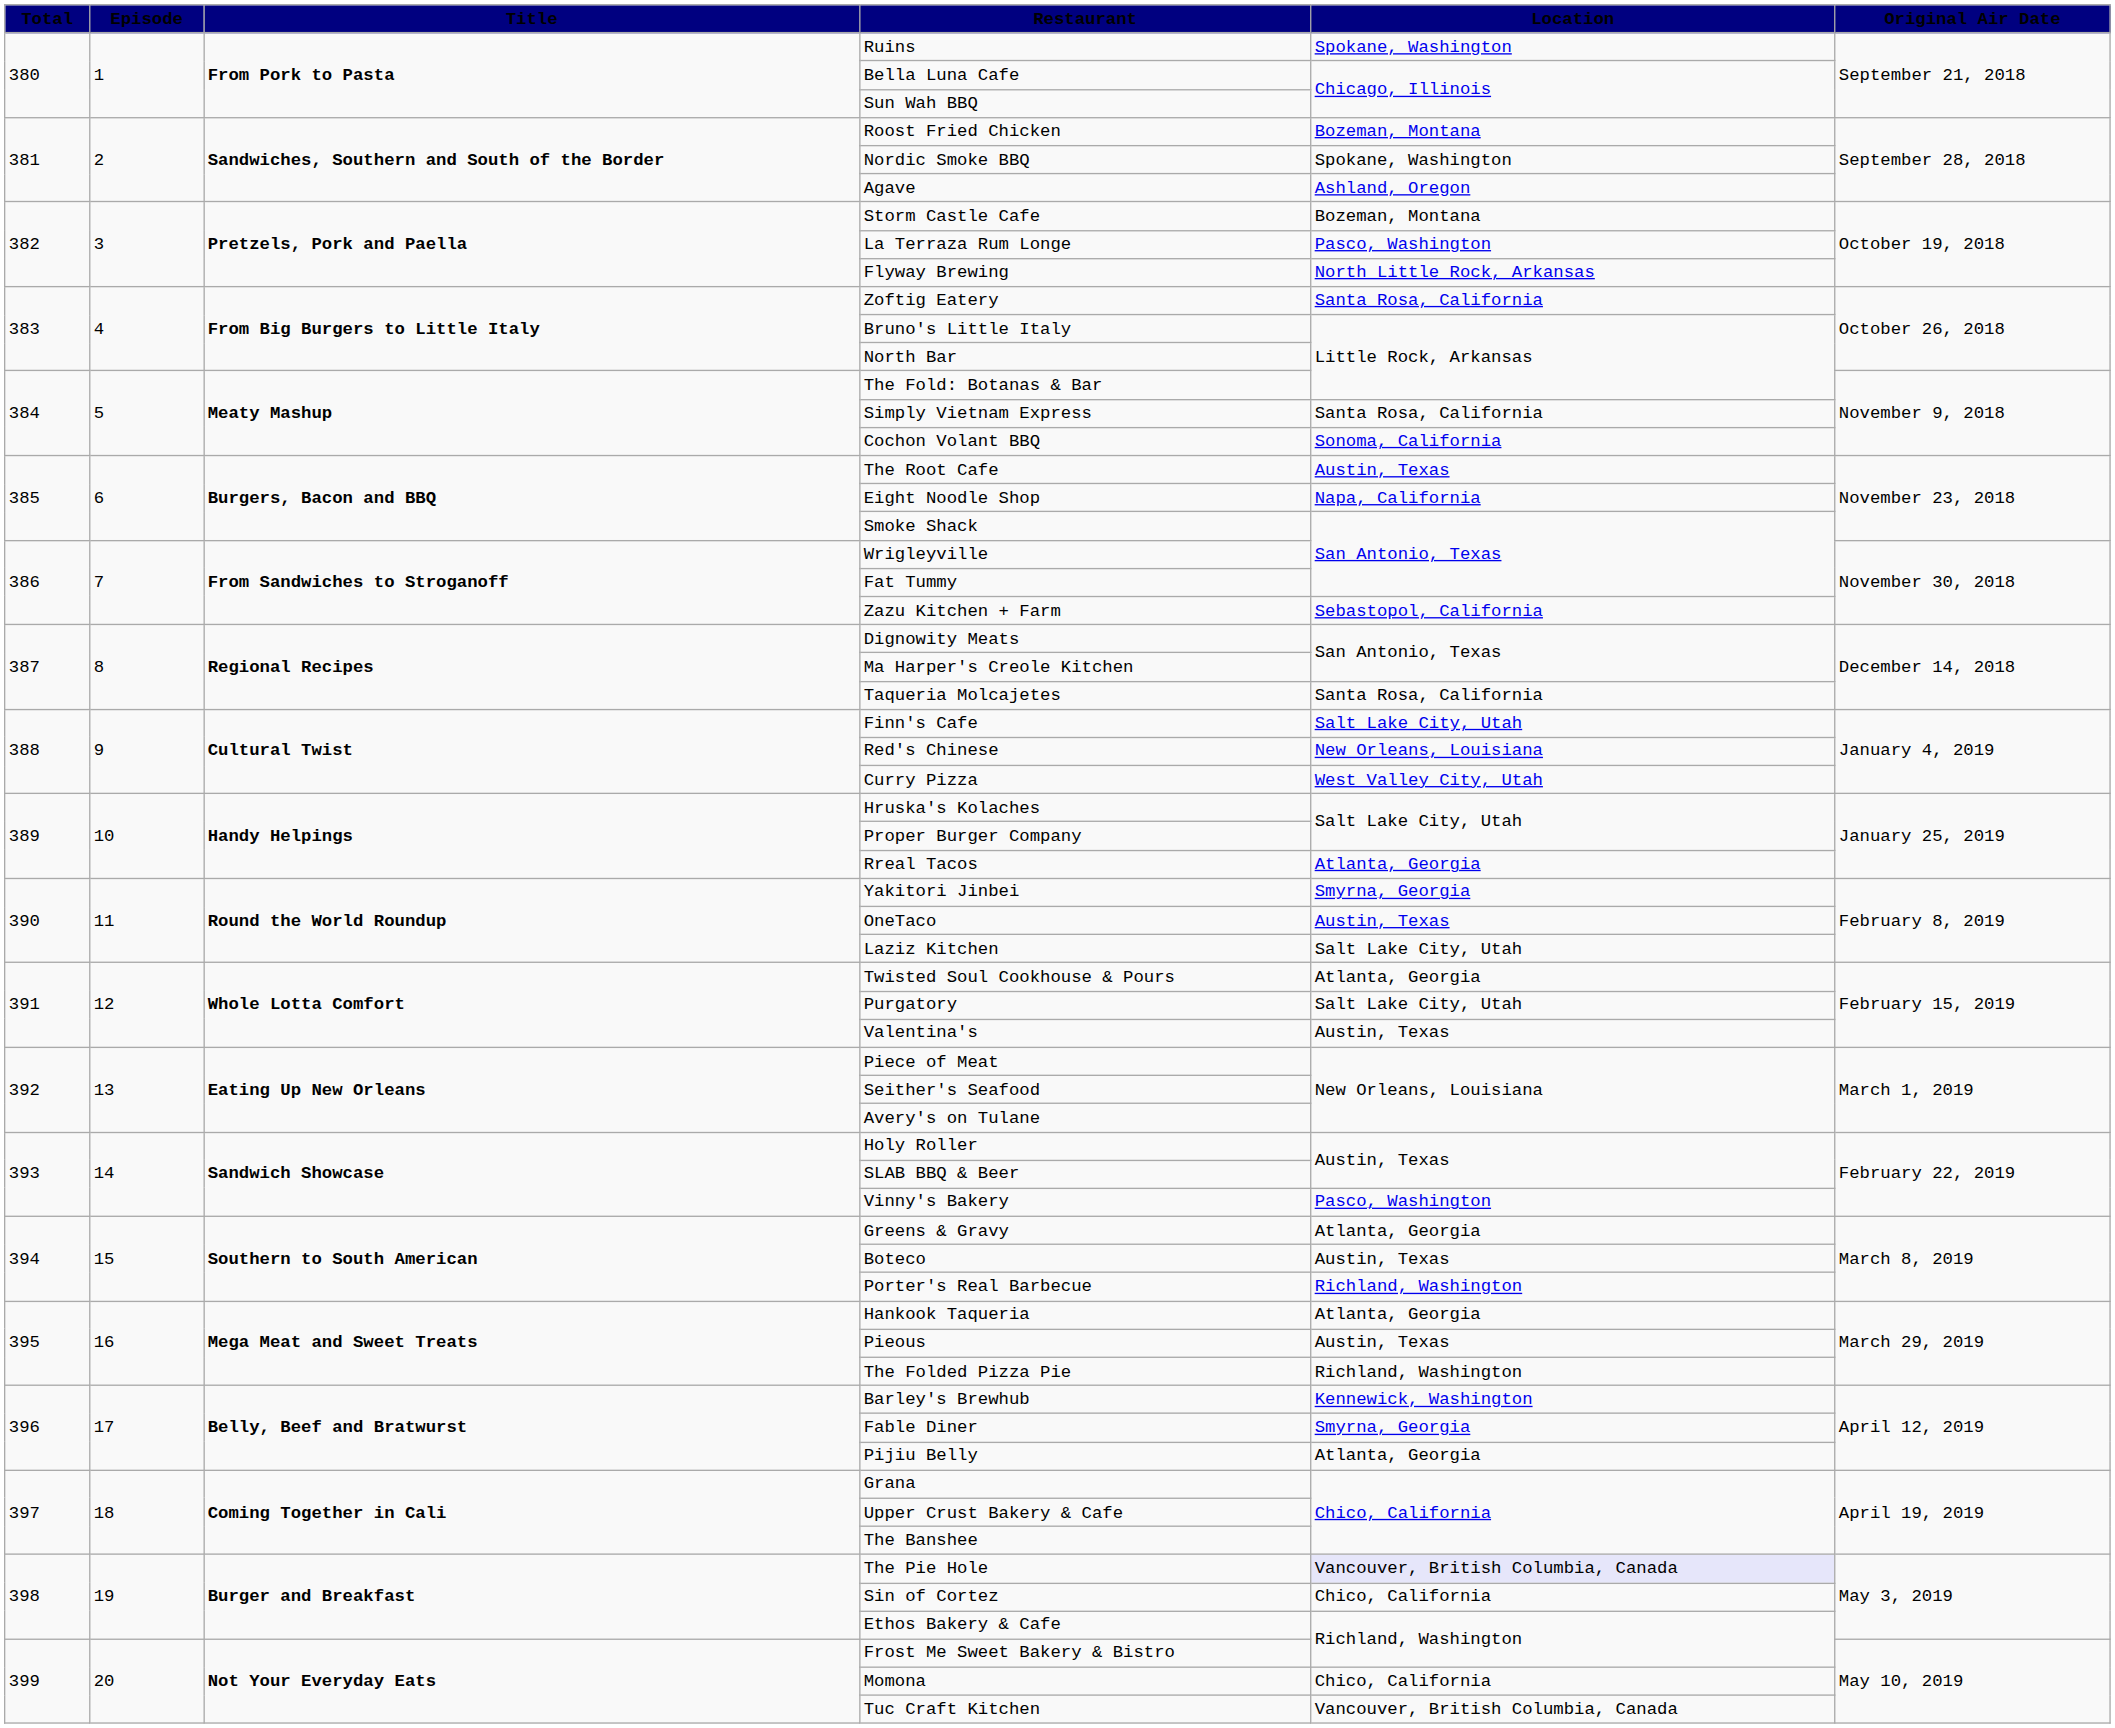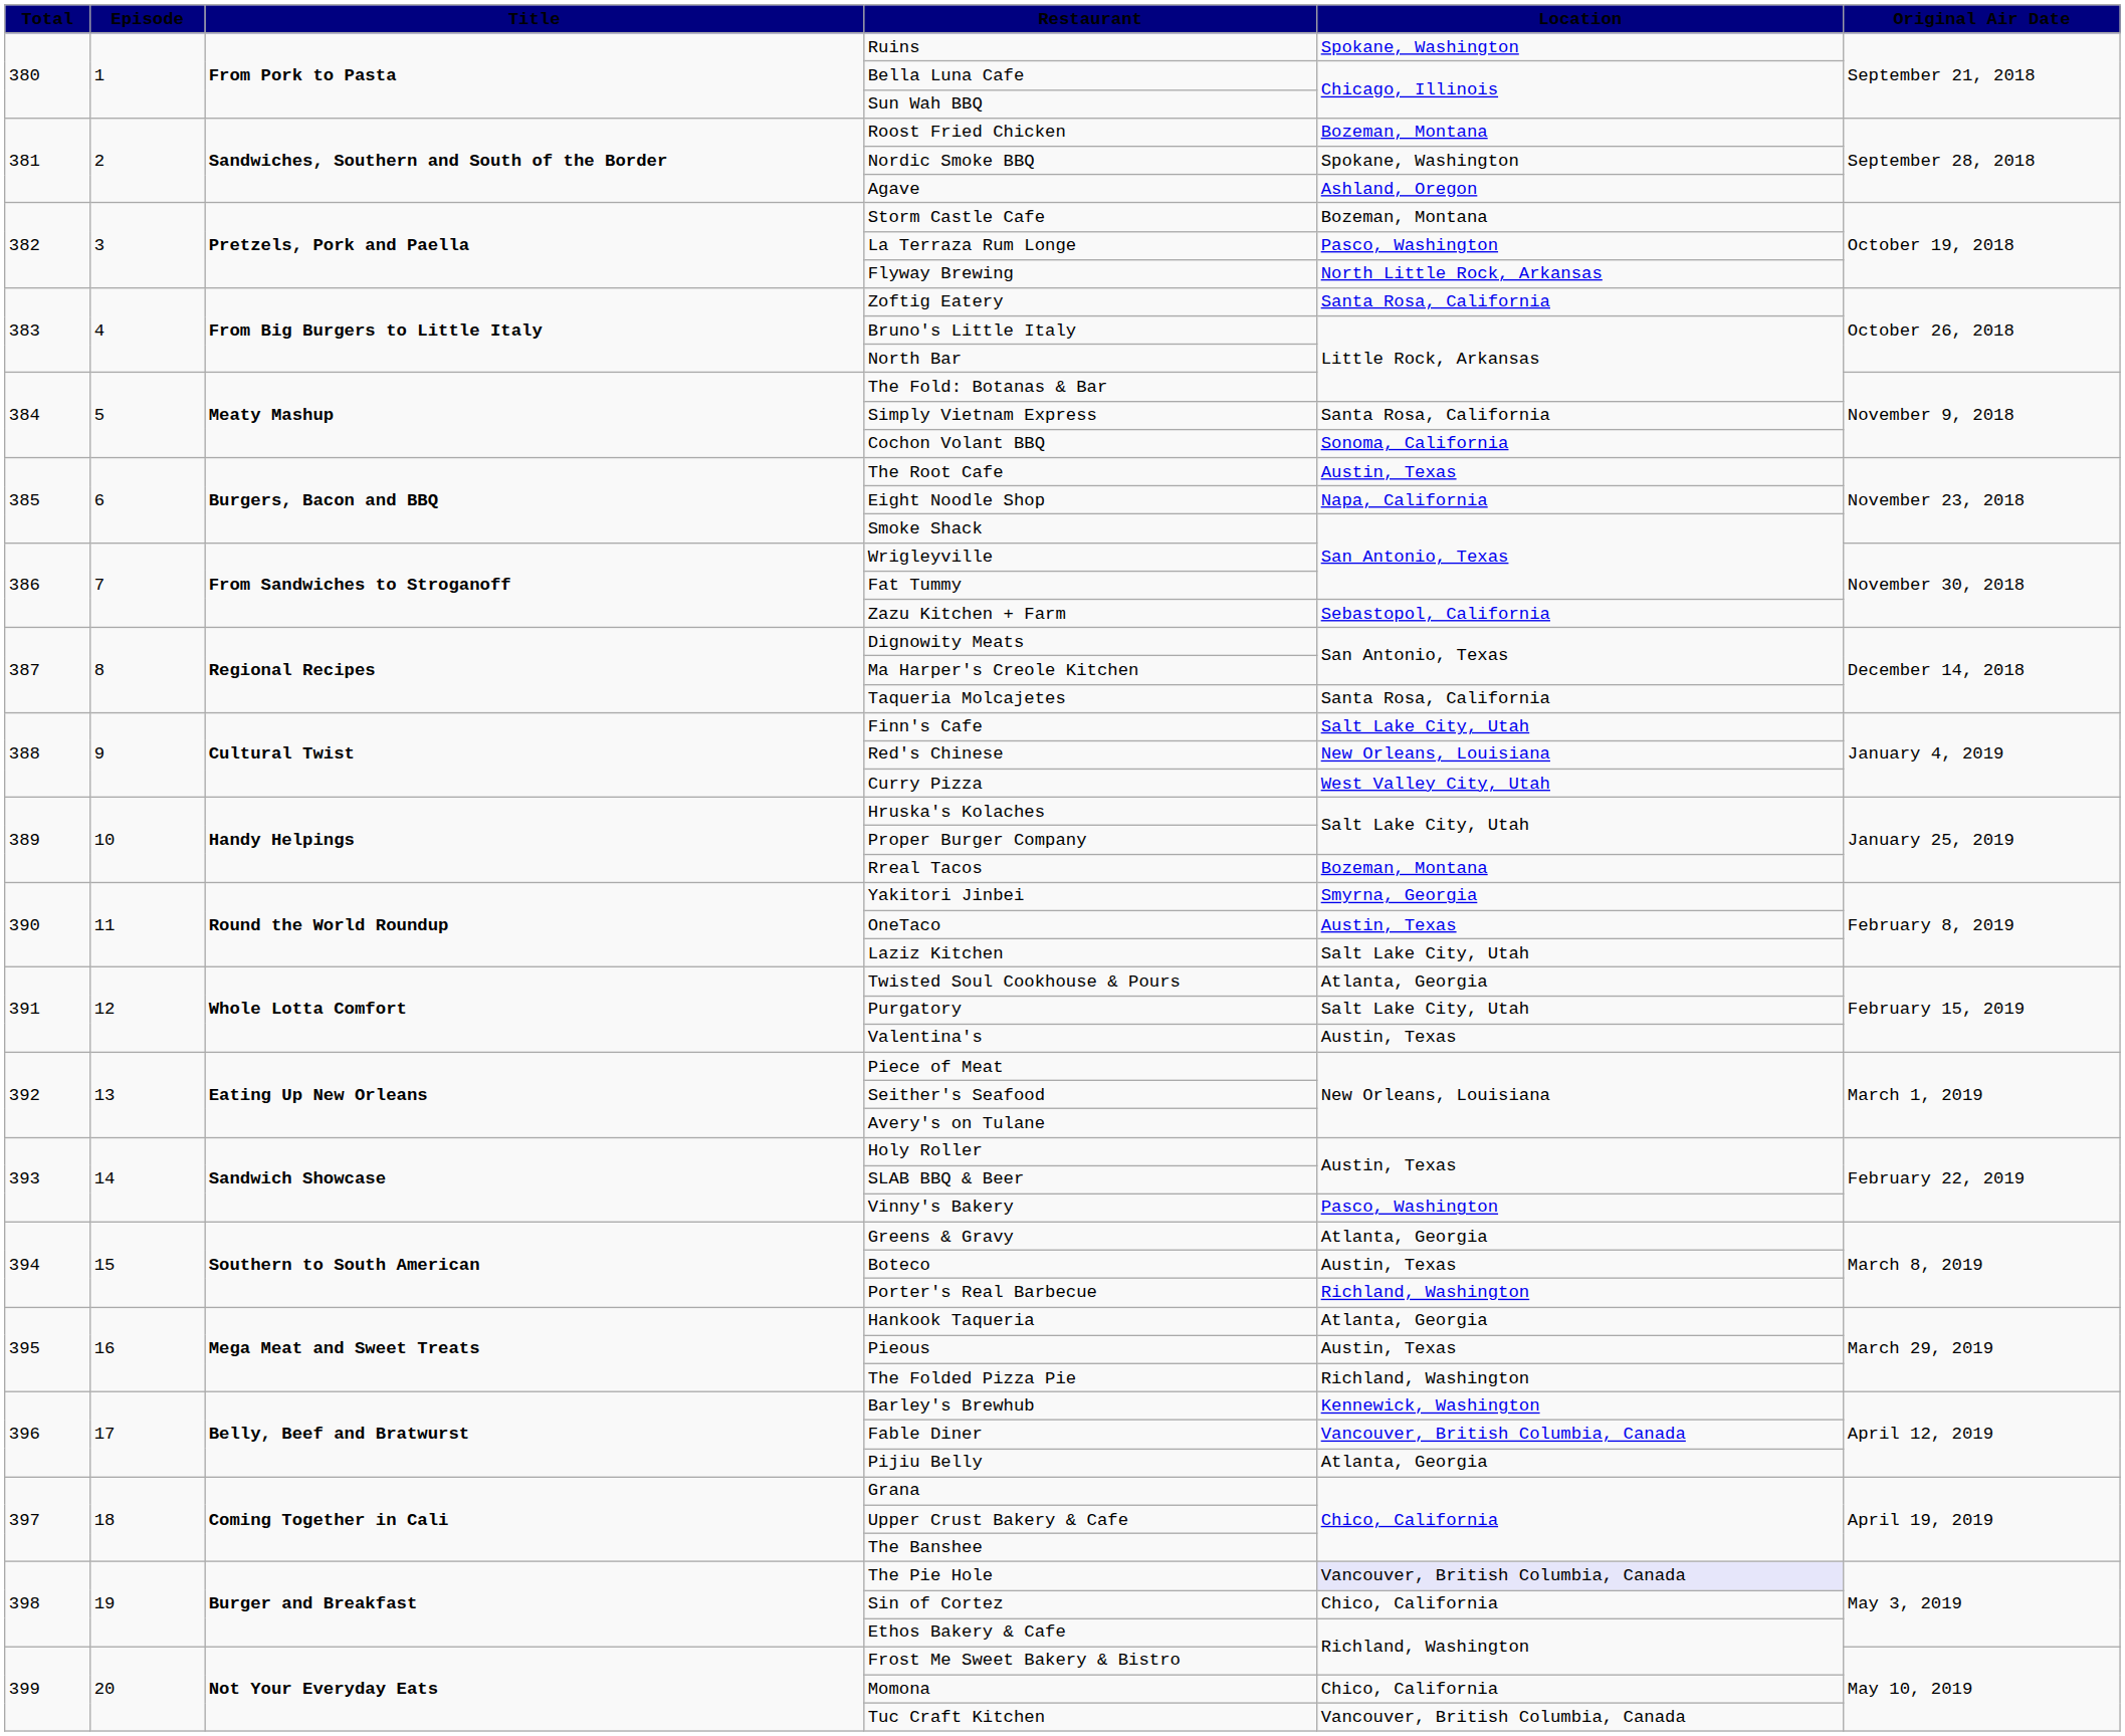Rreal Tacos | Location: Atlanta, Georgia -> Bozeman, Montana
Fable Diner | Location: Smyrna, Georgia -> Vancouver, British Columbia, Canada
